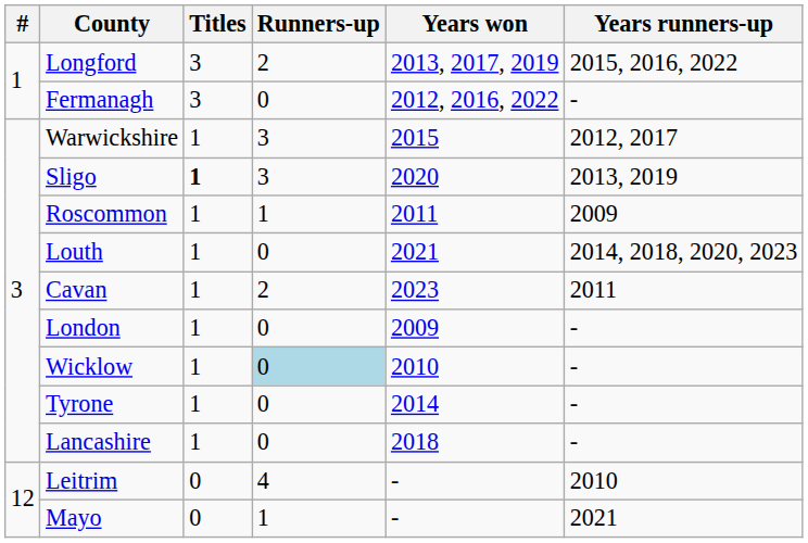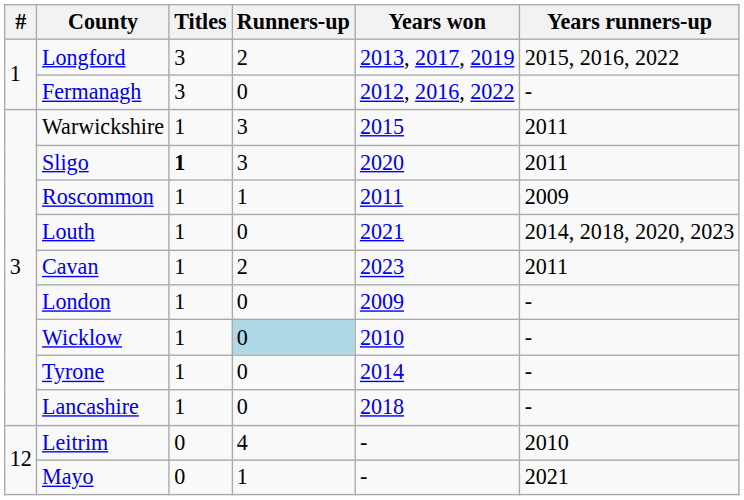Warwickshire | Years runners-up: 2012, 2017 -> 2011
Sligo | Years runners-up: 2013, 2019 -> 2011
